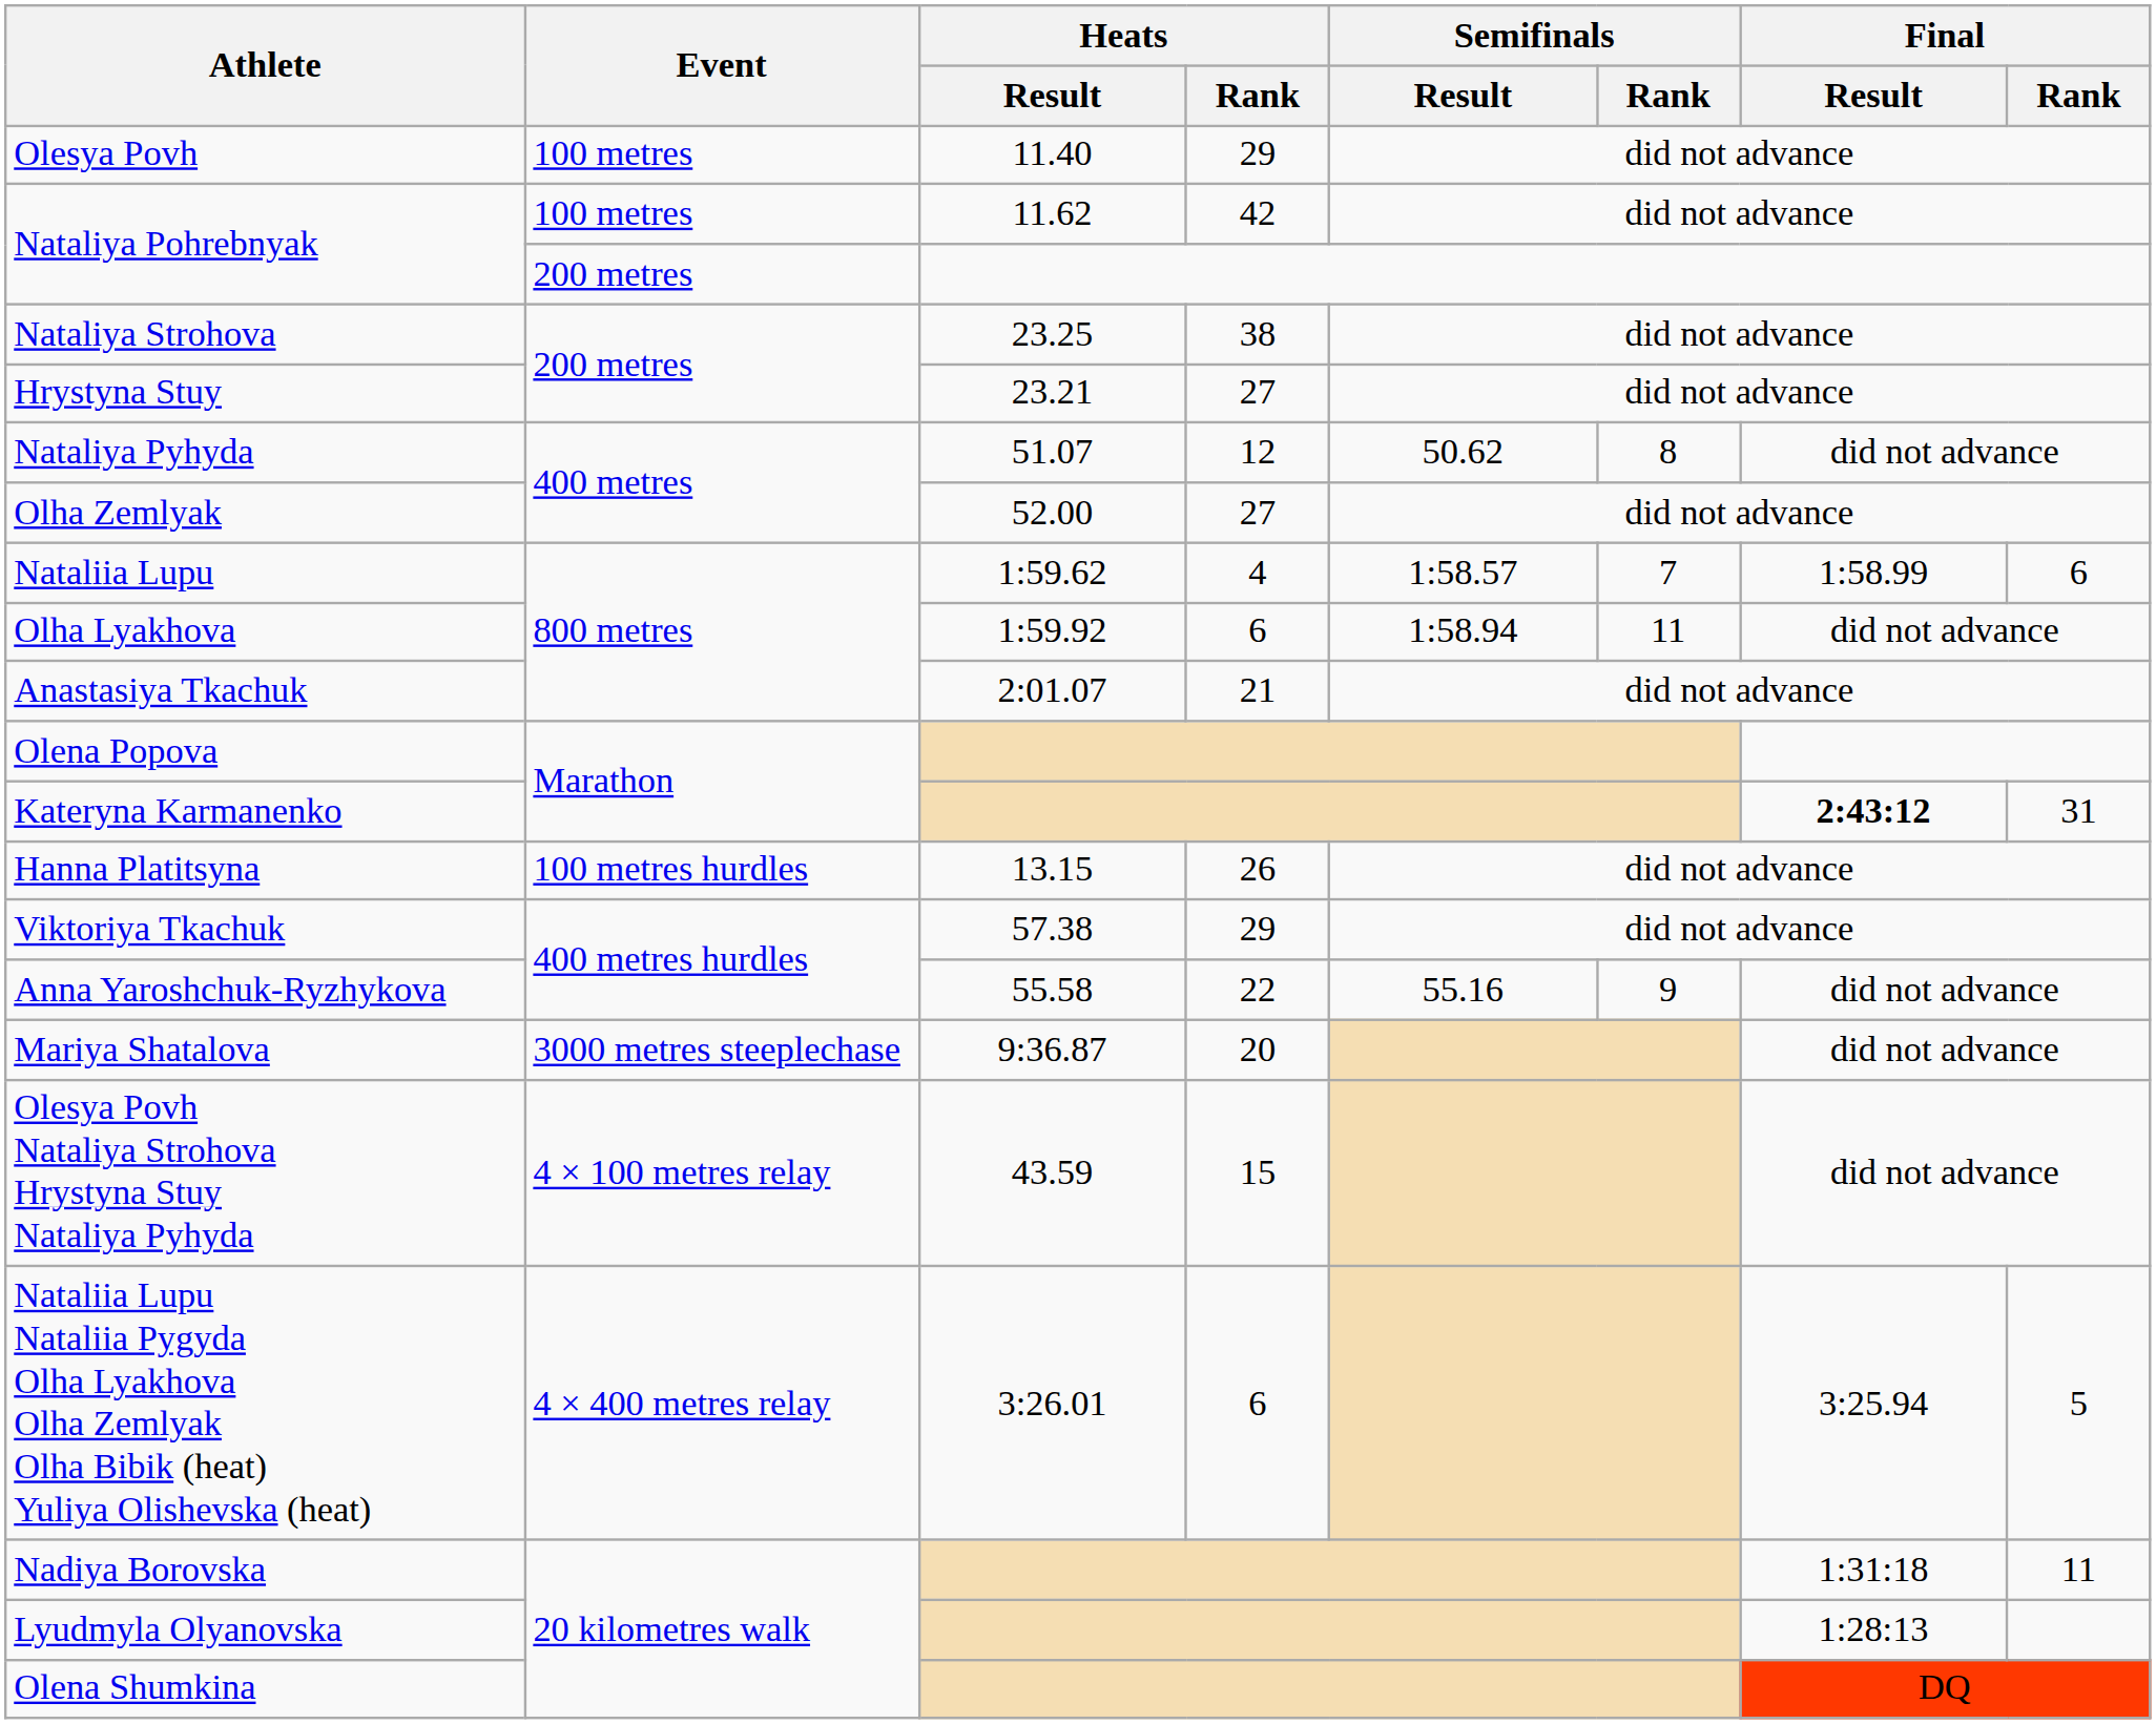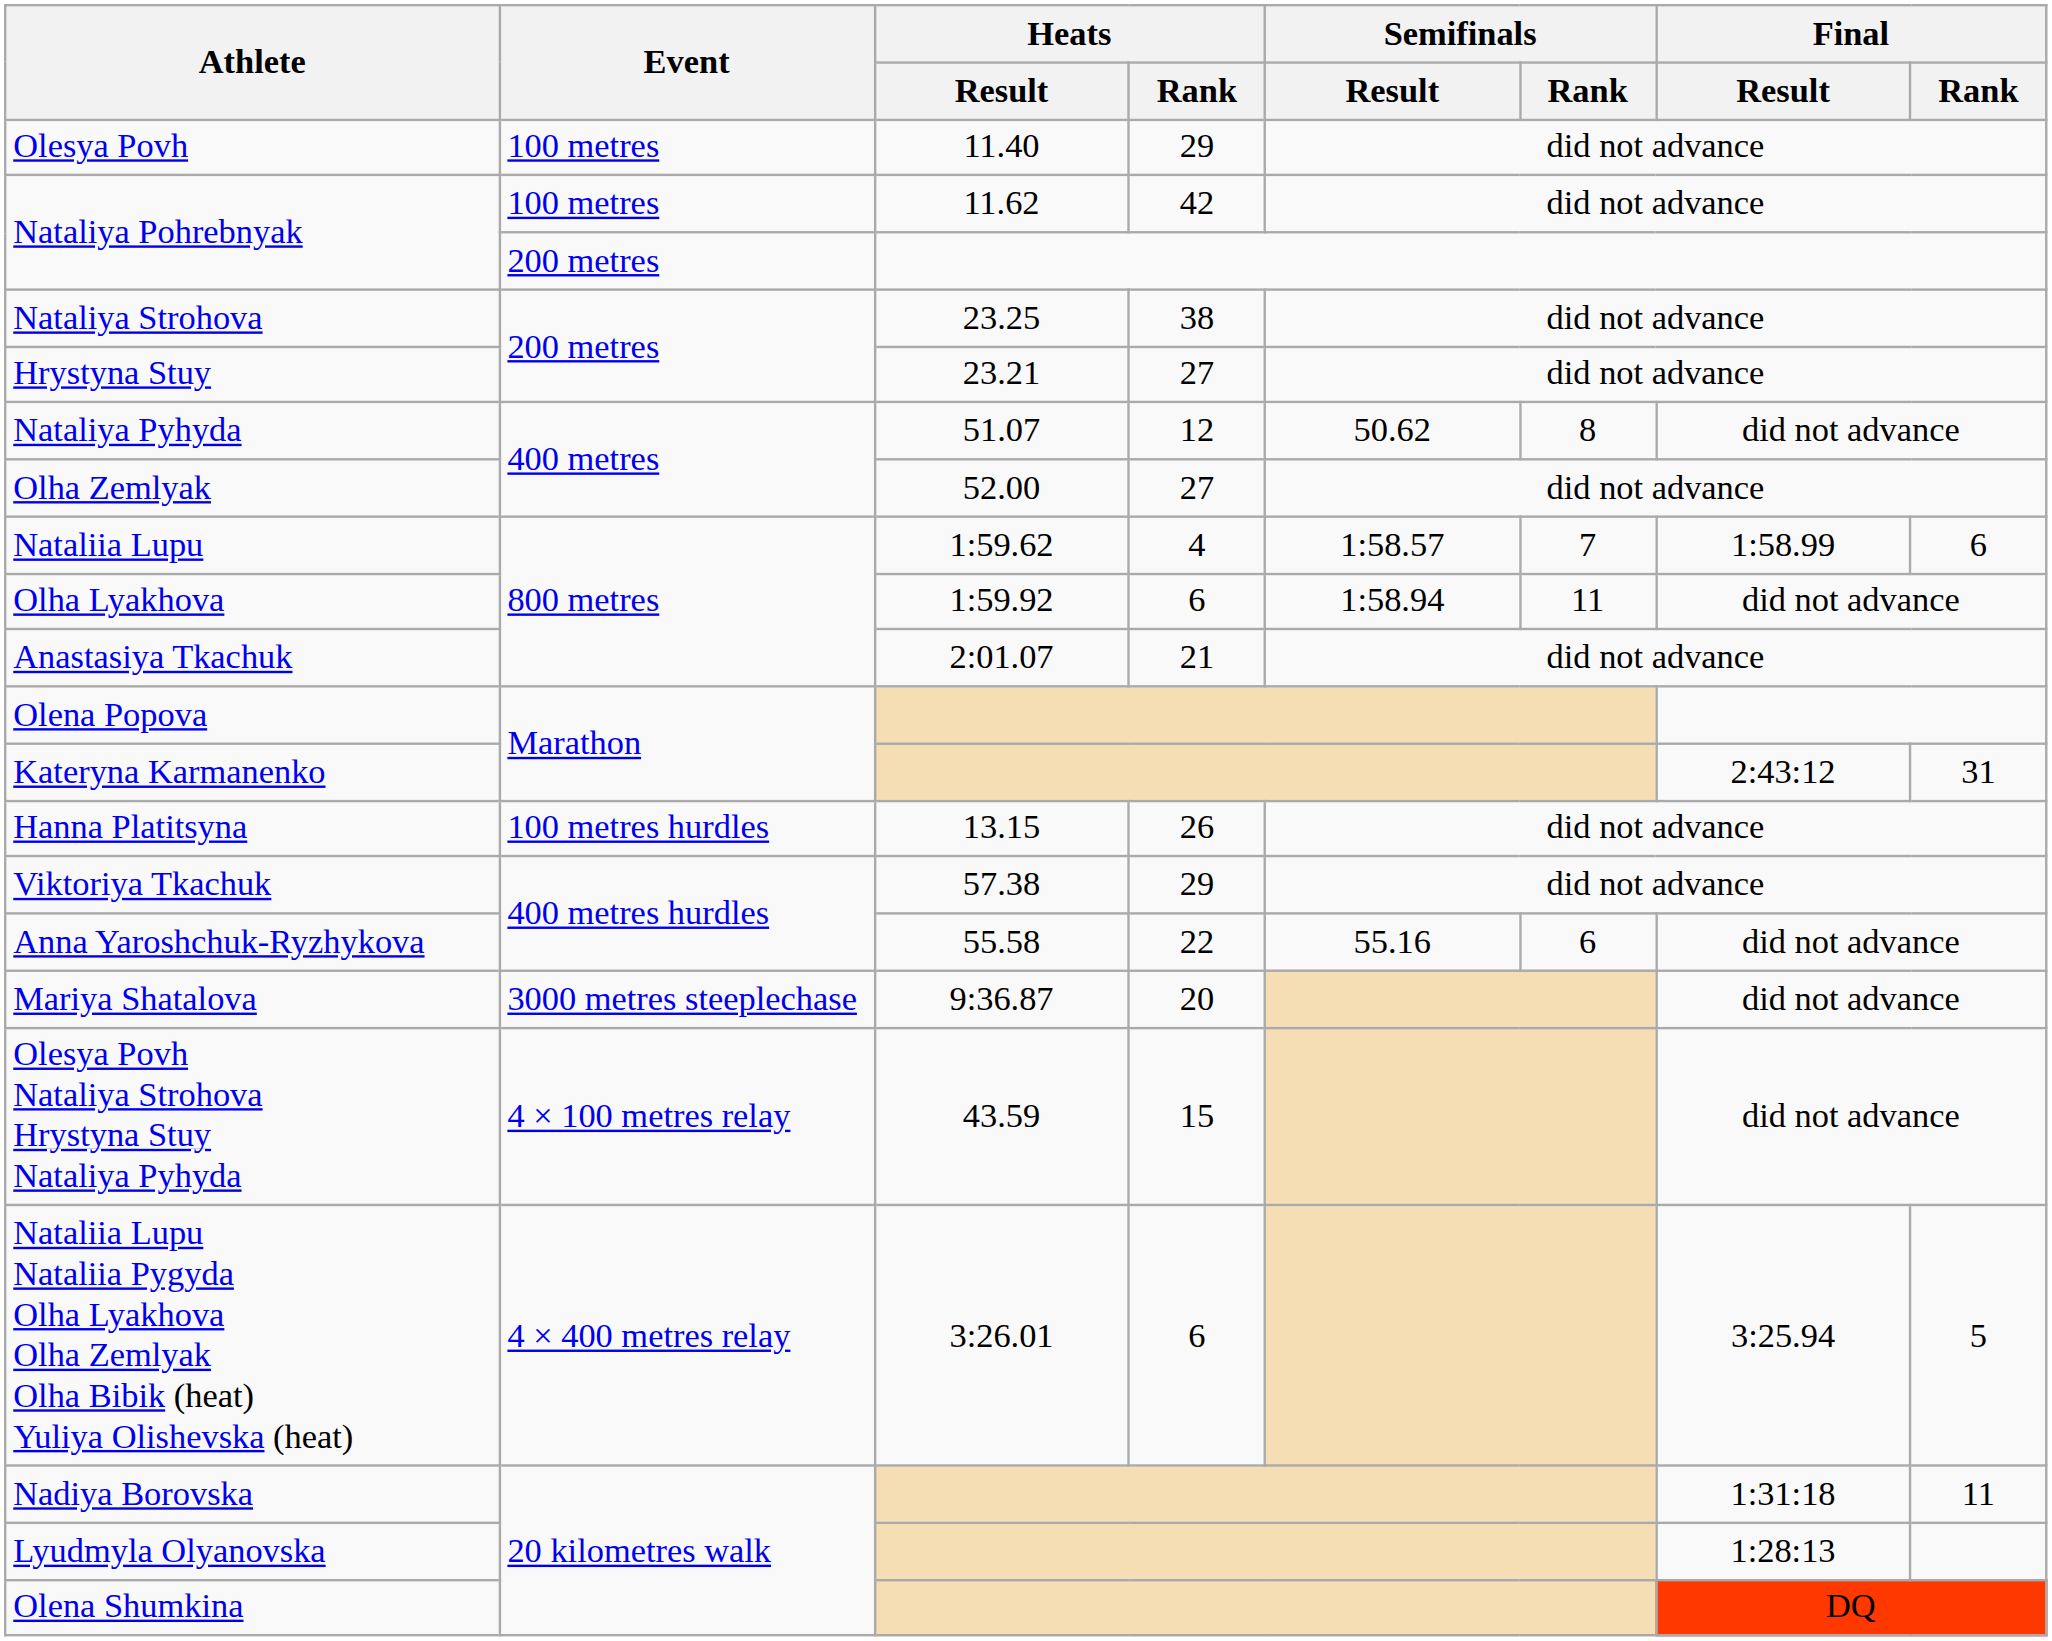Kateryna Karmanenko | Final / Result: bold -> normal
Anna Yaroshchuk-Ryzhykova | Semifinals / Rank: 9 -> 6
